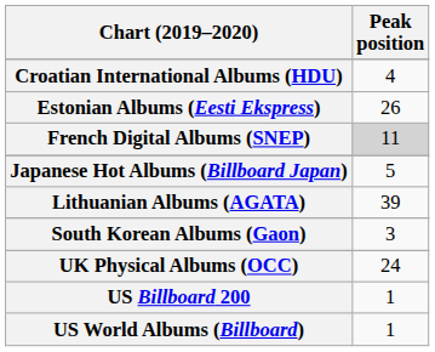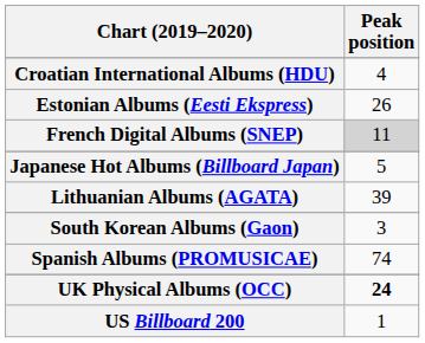+ row: Spanish Albums (PROMUSICAE) | 74
UK Physical Albums (OCC) | Peak position: normal -> bold
- row: US World Albums (Billboard) | 1
